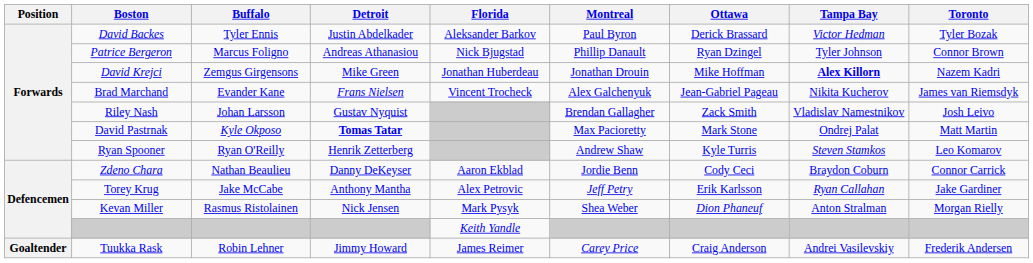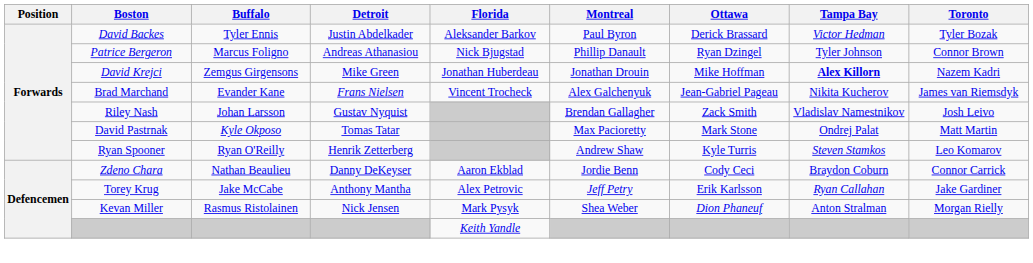David Pastrnak | Detroit: bold -> normal
- row: Goaltender | Tuukka Rask | Robin Lehner | Jimmy Howard | James Reimer | Carey Price | Craig Anderson | Andrei Vasilevskiy | Frederik Andersen
